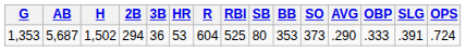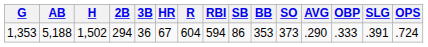1,353 | AB: 5,687 -> 5,188
1,353 | HR: 53 -> 67
1,353 | RBI: 525 -> 594
1,353 | SB: 80 -> 86
